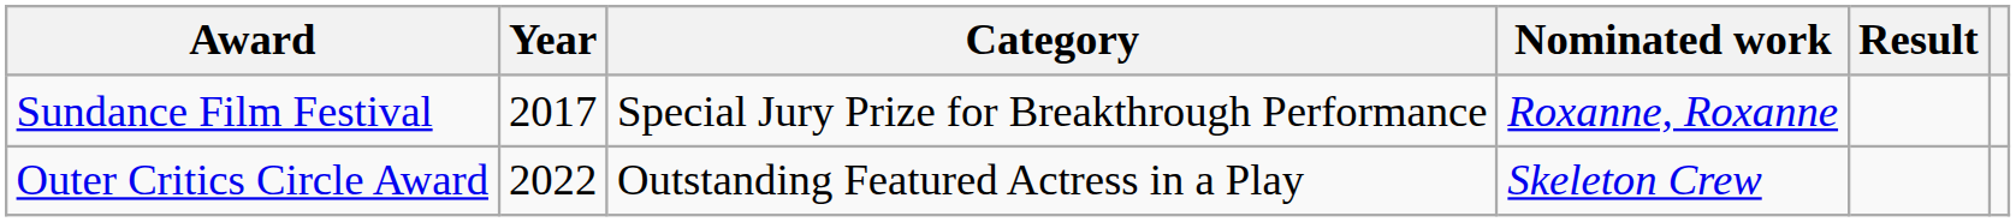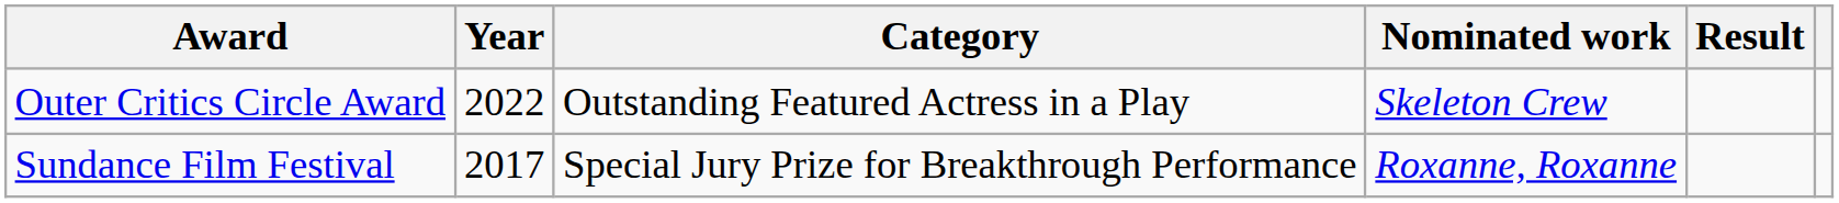rows swapped: Sundance Film Festival <-> Outer Critics Circle Award
